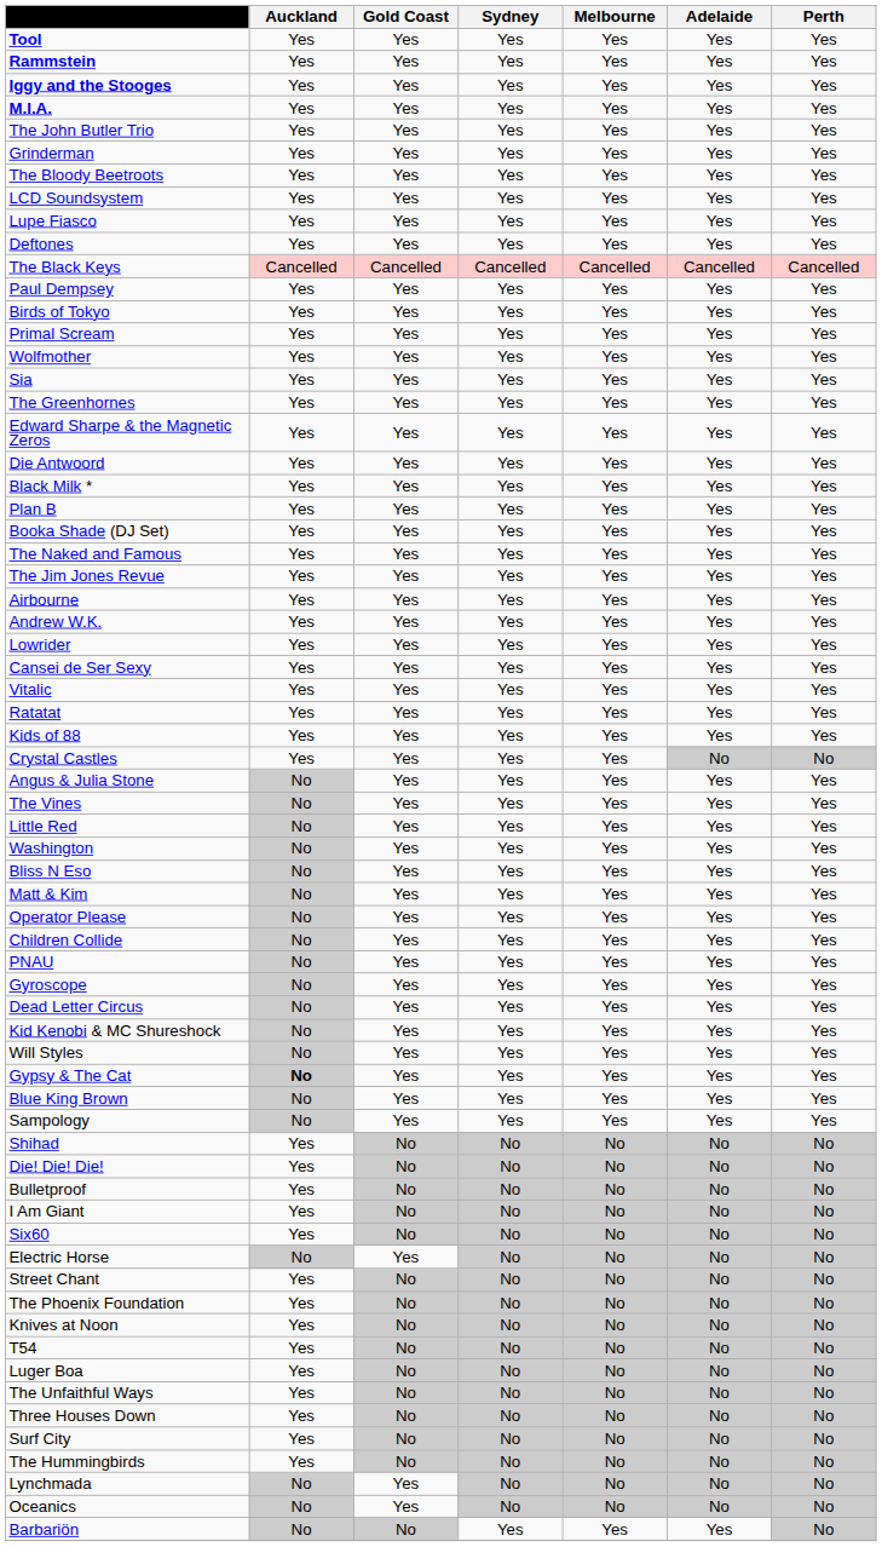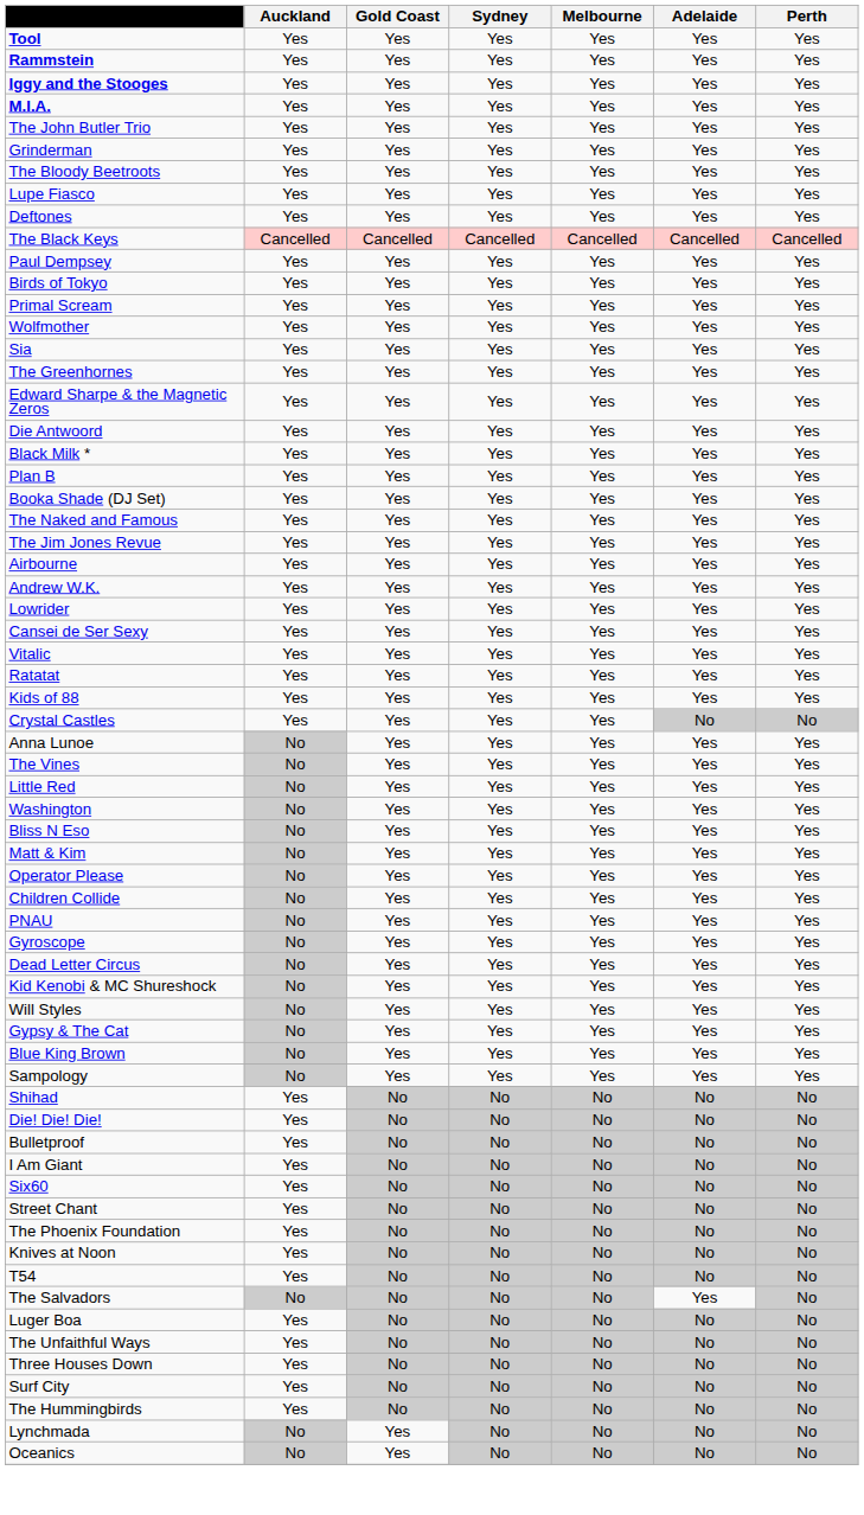- row: LCD Soundsystem | Yes | Yes | Yes | Yes | Yes | Yes
- row: Angus & Julia Stone | No | Yes | Yes | Yes | Yes | Yes
+ row: Anna Lunoe | No | Yes | Yes | Yes | Yes | Yes
Gypsy & The Cat | Auckland: bold -> normal
- row: Electric Horse | No | Yes | No | No | No | No
+ row: The Salvadors | No | No | No | No | Yes | No
- row: Barbariön | No | No | Yes | Yes | Yes | No
